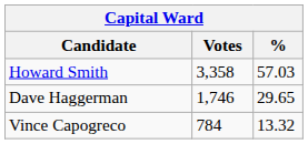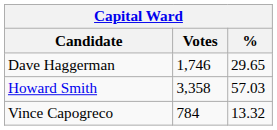rows swapped: Howard Smith <-> Dave Haggerman
